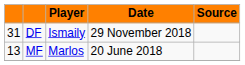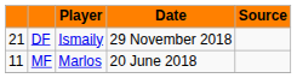DF | column 1: 31 -> 21
MF | column 1: 13 -> 11
